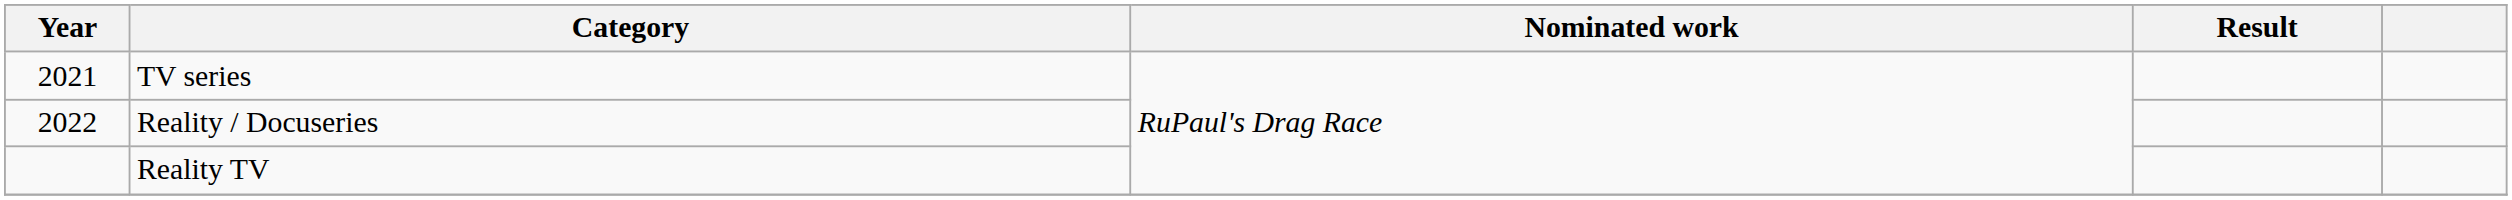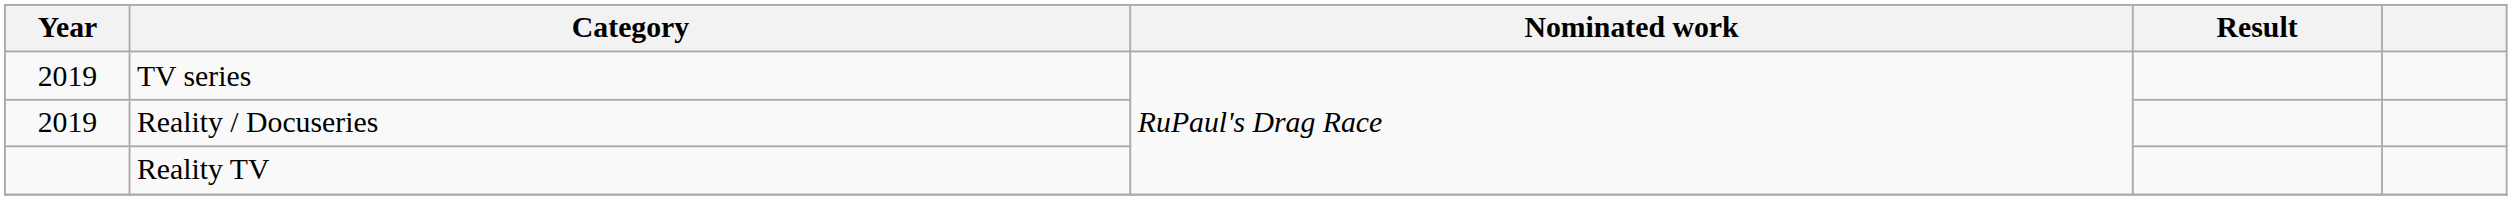TV series | Year: 2021 -> 2019
Reality / Docuseries | Year: 2022 -> 2019
